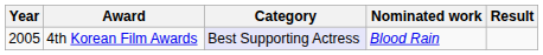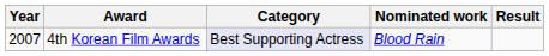4th Korean Film Awards | Year: 2005 -> 2007
